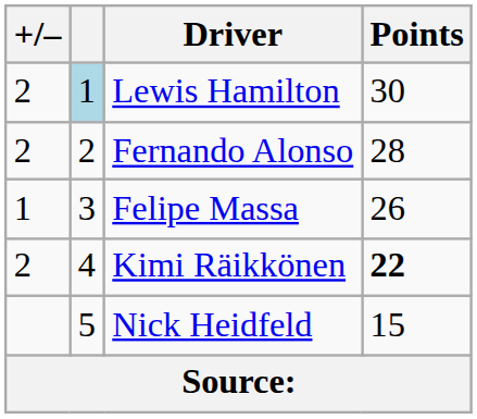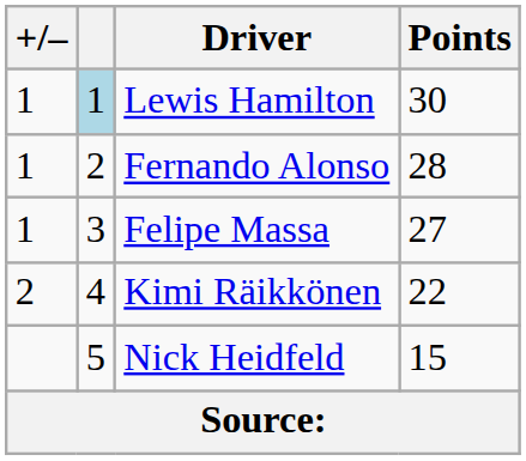Lewis Hamilton | +/–: 2 -> 1
Fernando Alonso | +/–: 2 -> 1
Felipe Massa | Points: 26 -> 27
Kimi Räikkönen | Points: bold -> normal
